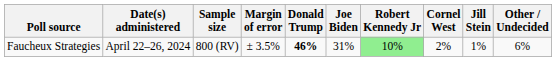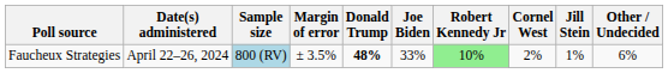Faucheux Strategies | Sample size: no background -> lightblue background
Faucheux Strategies | Donald Trump: 46% -> 48%
Faucheux Strategies | Joe Biden: 31% -> 33%
